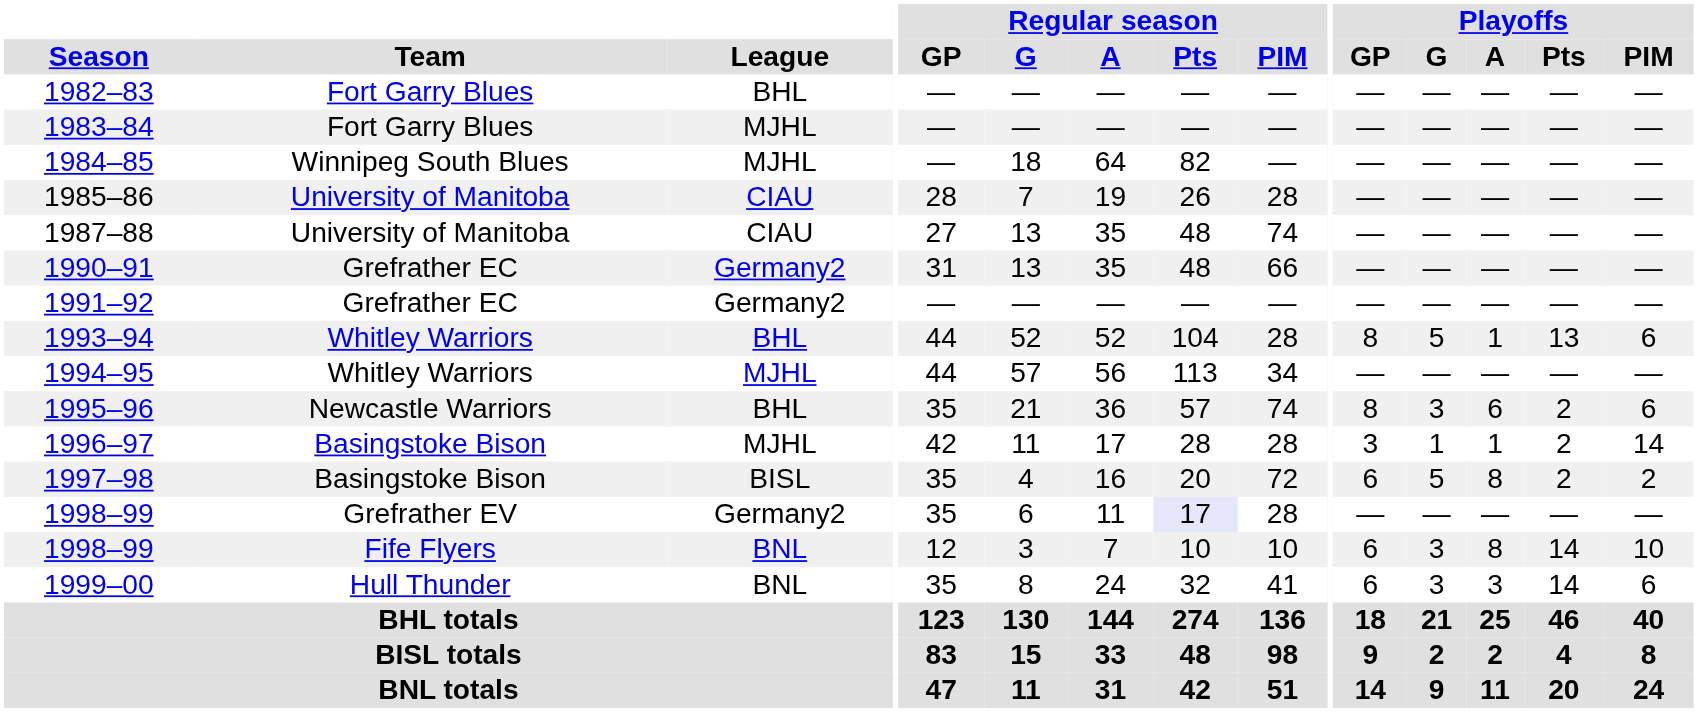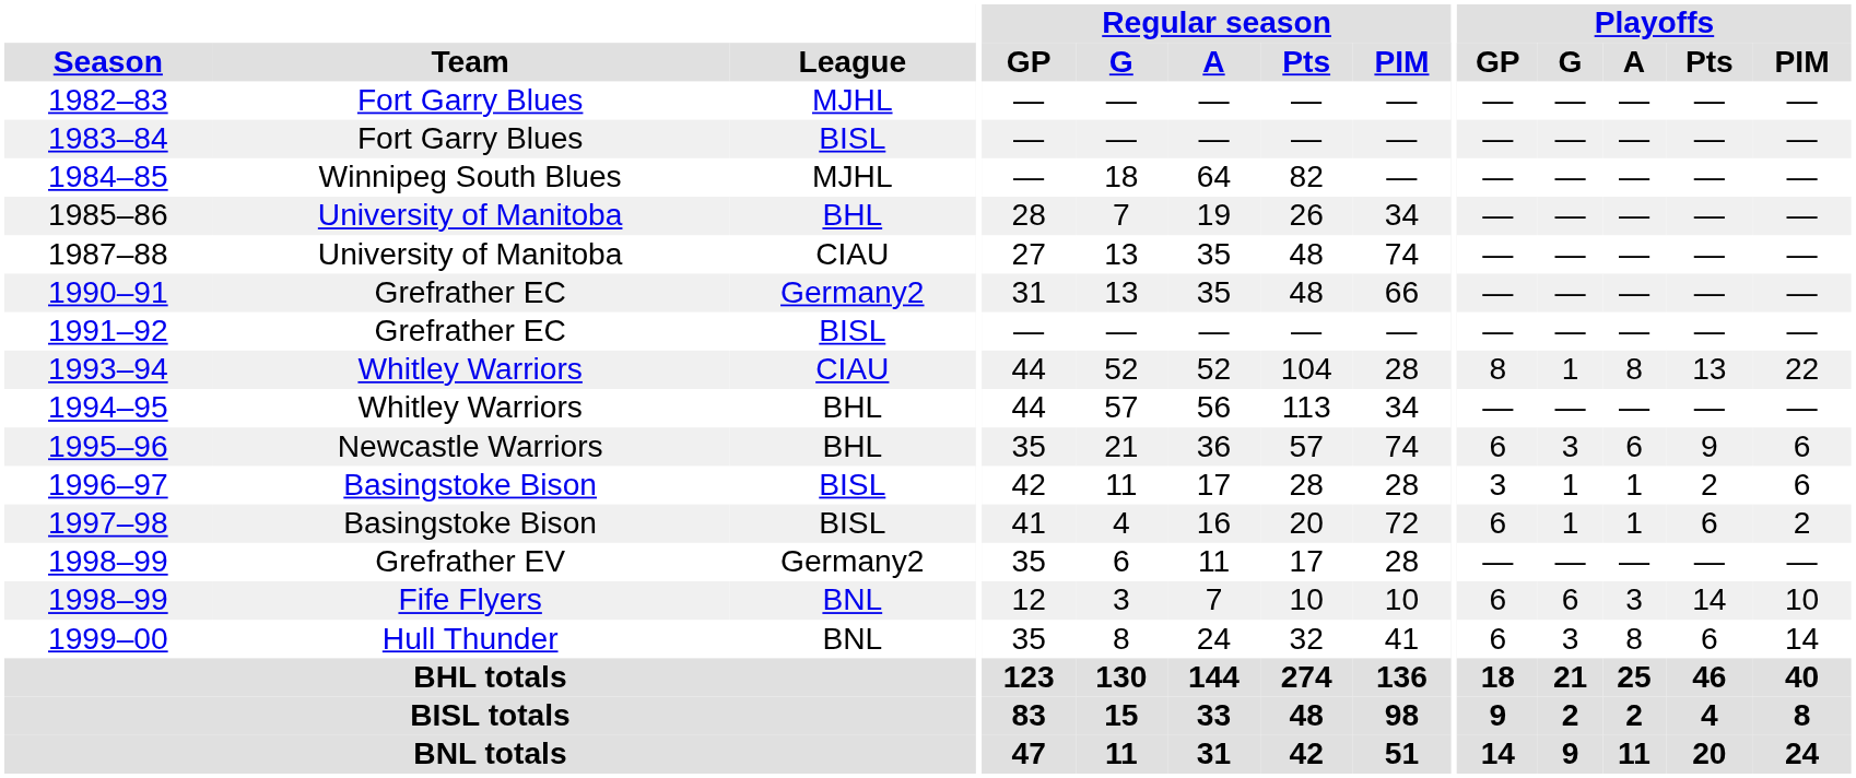1982–83 | League: BHL -> MJHL
1983–84 | League: MJHL -> BISL
1985–86 | League: CIAU -> BHL
1985–86 | Regular season / PIM: 28 -> 34
1991–92 | League: Germany2 -> BISL
1993–94 | League: BHL -> CIAU
1993–94 | Playoffs / G: 5 -> 1
1993–94 | Playoffs / A: 1 -> 8
1993–94 | Playoffs / PIM: 6 -> 22
1994–95 | League: MJHL -> BHL
1995–96 | Playoffs / GP: 8 -> 6
1995–96 | Playoffs / Pts: 2 -> 9
1996–97 | League: MJHL -> BISL
1996–97 | Playoffs / PIM: 14 -> 6
1997–98 | Regular season / GP: 35 -> 41
1997–98 | Playoffs / G: 5 -> 1
1997–98 | Playoffs / A: 8 -> 1
1997–98 | Playoffs / Pts: 2 -> 6
1998–99 / Grefrather EV | Regular season / Pts: lavender background -> no background
1998–99 / Fife Flyers | Playoffs / G: 3 -> 6
1998–99 / Fife Flyers | Playoffs / A: 8 -> 3
1999–00 | Playoffs / A: 3 -> 8
1999–00 | Playoffs / Pts: 14 -> 6
1999–00 | Playoffs / PIM: 6 -> 14
